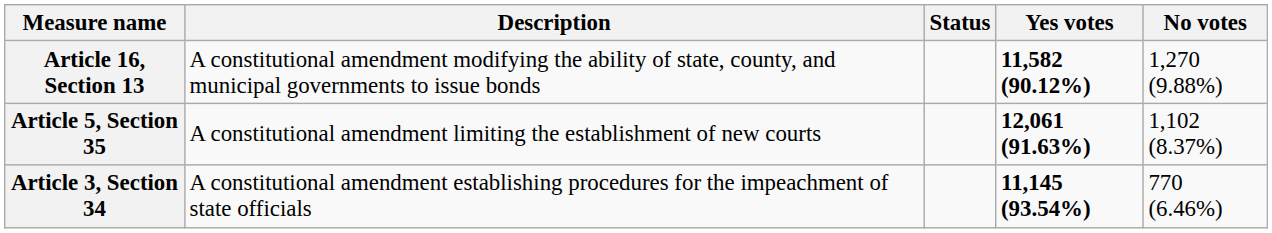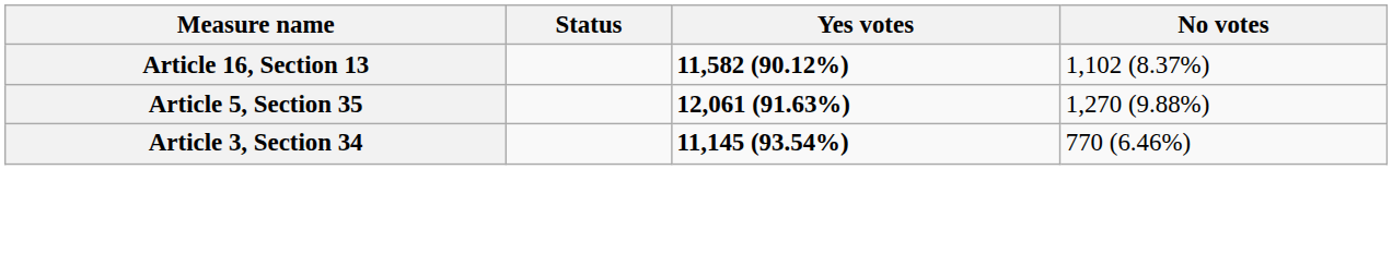- column: Description | A constitutional amendment modifying the ability of state, county, and municipal governments to issue bonds | A constitutional amendment limiting the establishment of new courts | A constitutional amendment establishing procedures for the impeachment of state officials
Article 16, Section 13 | No votes: 1,270 (9.88%) -> 1,102 (8.37%)
Article 5, Section 35 | No votes: 1,102 (8.37%) -> 1,270 (9.88%)
